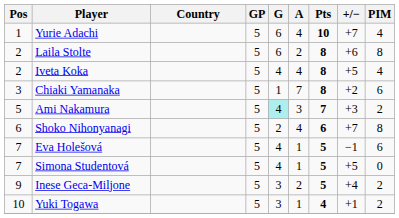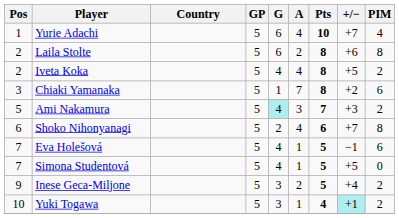Iveta Koka | PIM: 4 -> 2
Yuki Togawa | +/−: no background -> paleturquoise background
